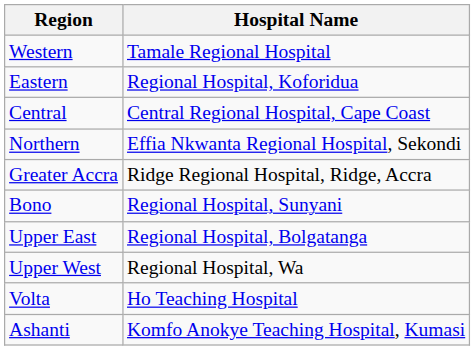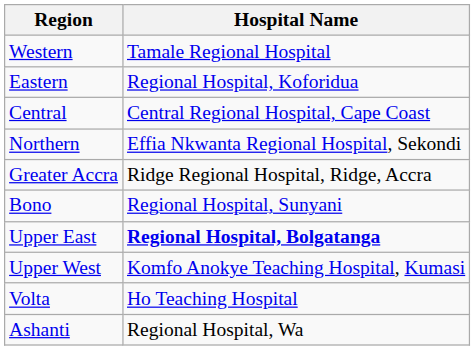Upper East | Hospital Name: normal -> bold
Upper West | Hospital Name: Regional Hospital, Wa -> Komfo Anokye Teaching Hospital, Kumasi
Ashanti | Hospital Name: Komfo Anokye Teaching Hospital, Kumasi -> Regional Hospital, Wa
